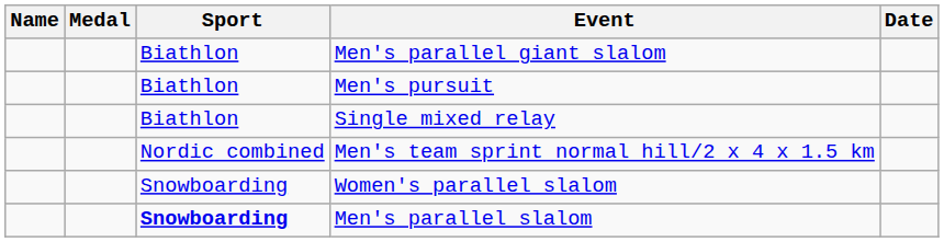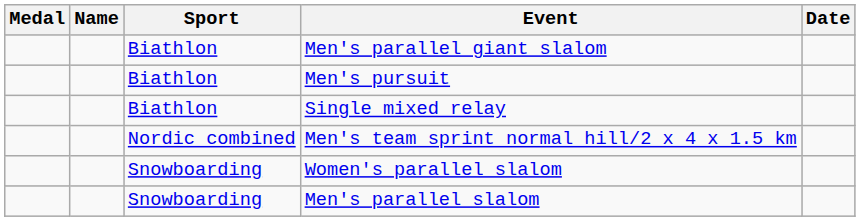columns swapped: Medal <-> Name
Men's parallel slalom | Sport: bold -> normal
